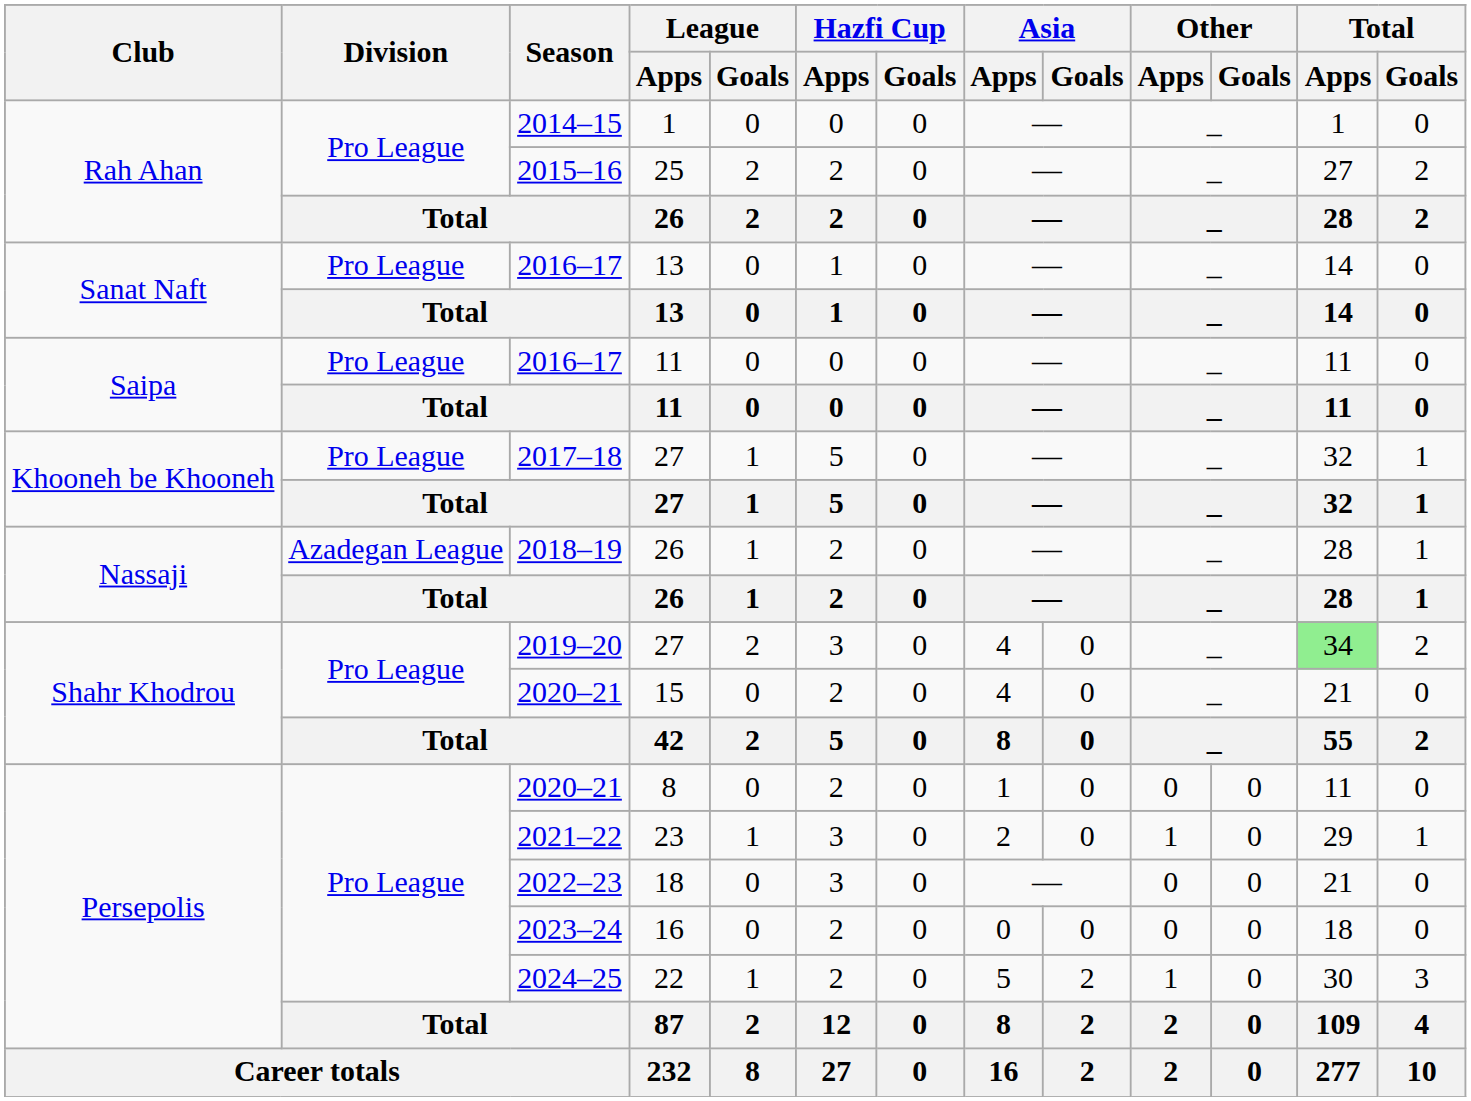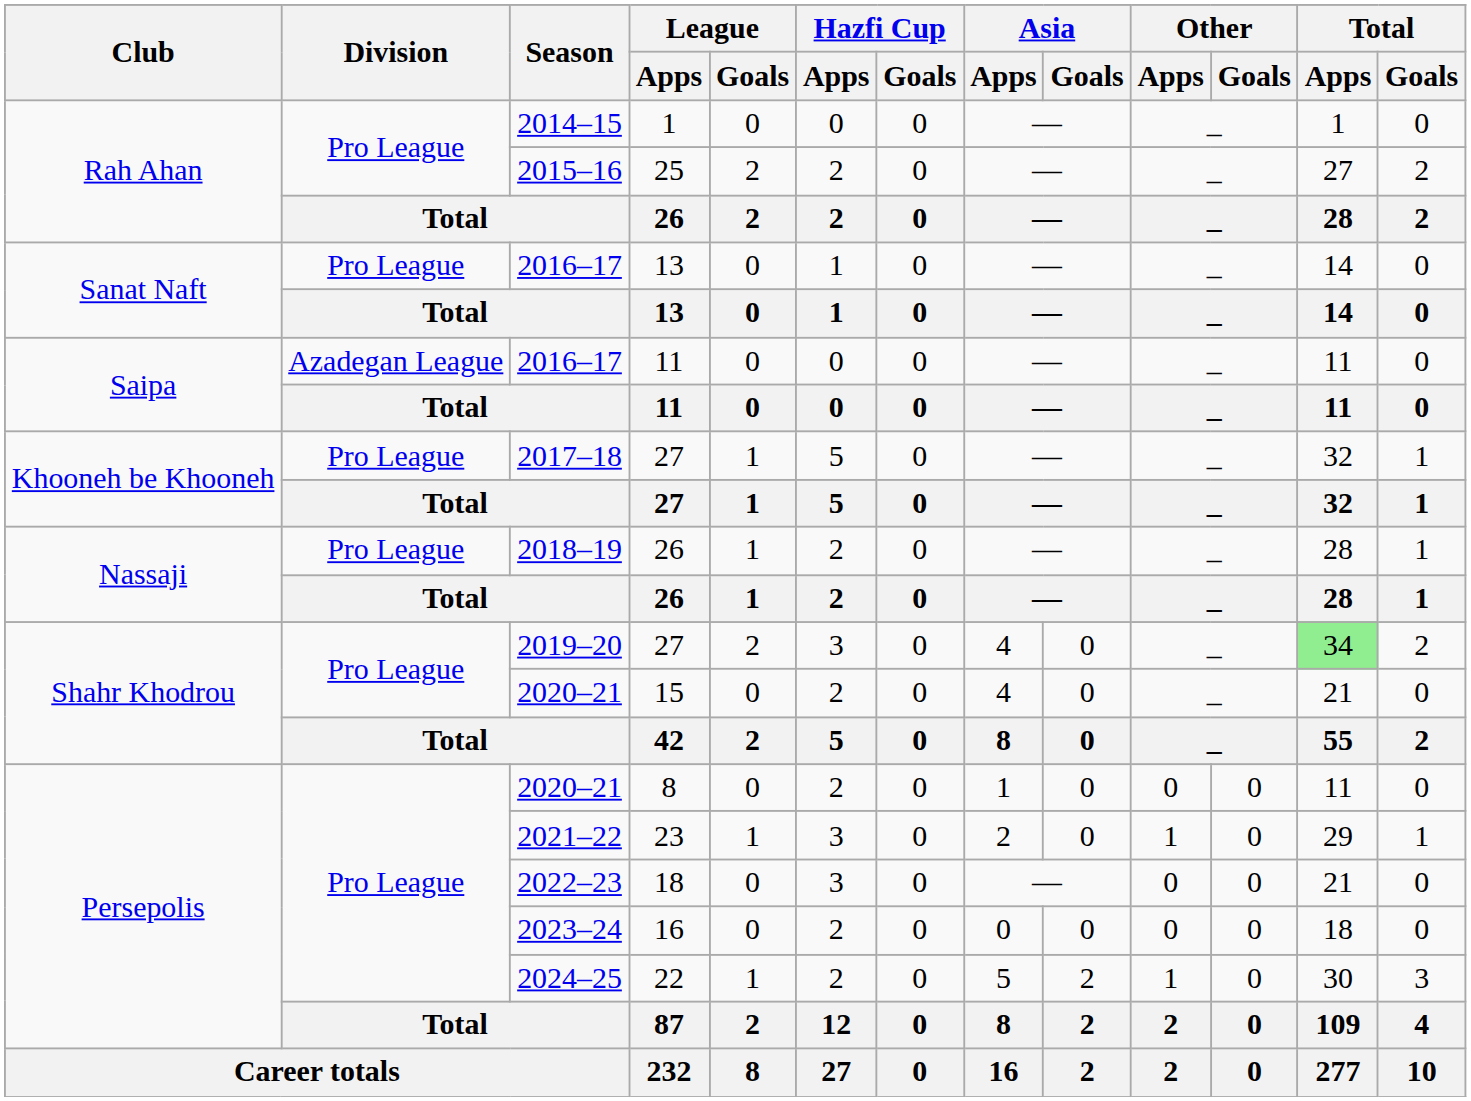2016–17 / 11 | Division: Pro League -> Azadegan League
2018–19 / 26 | Division: Azadegan League -> Pro League
